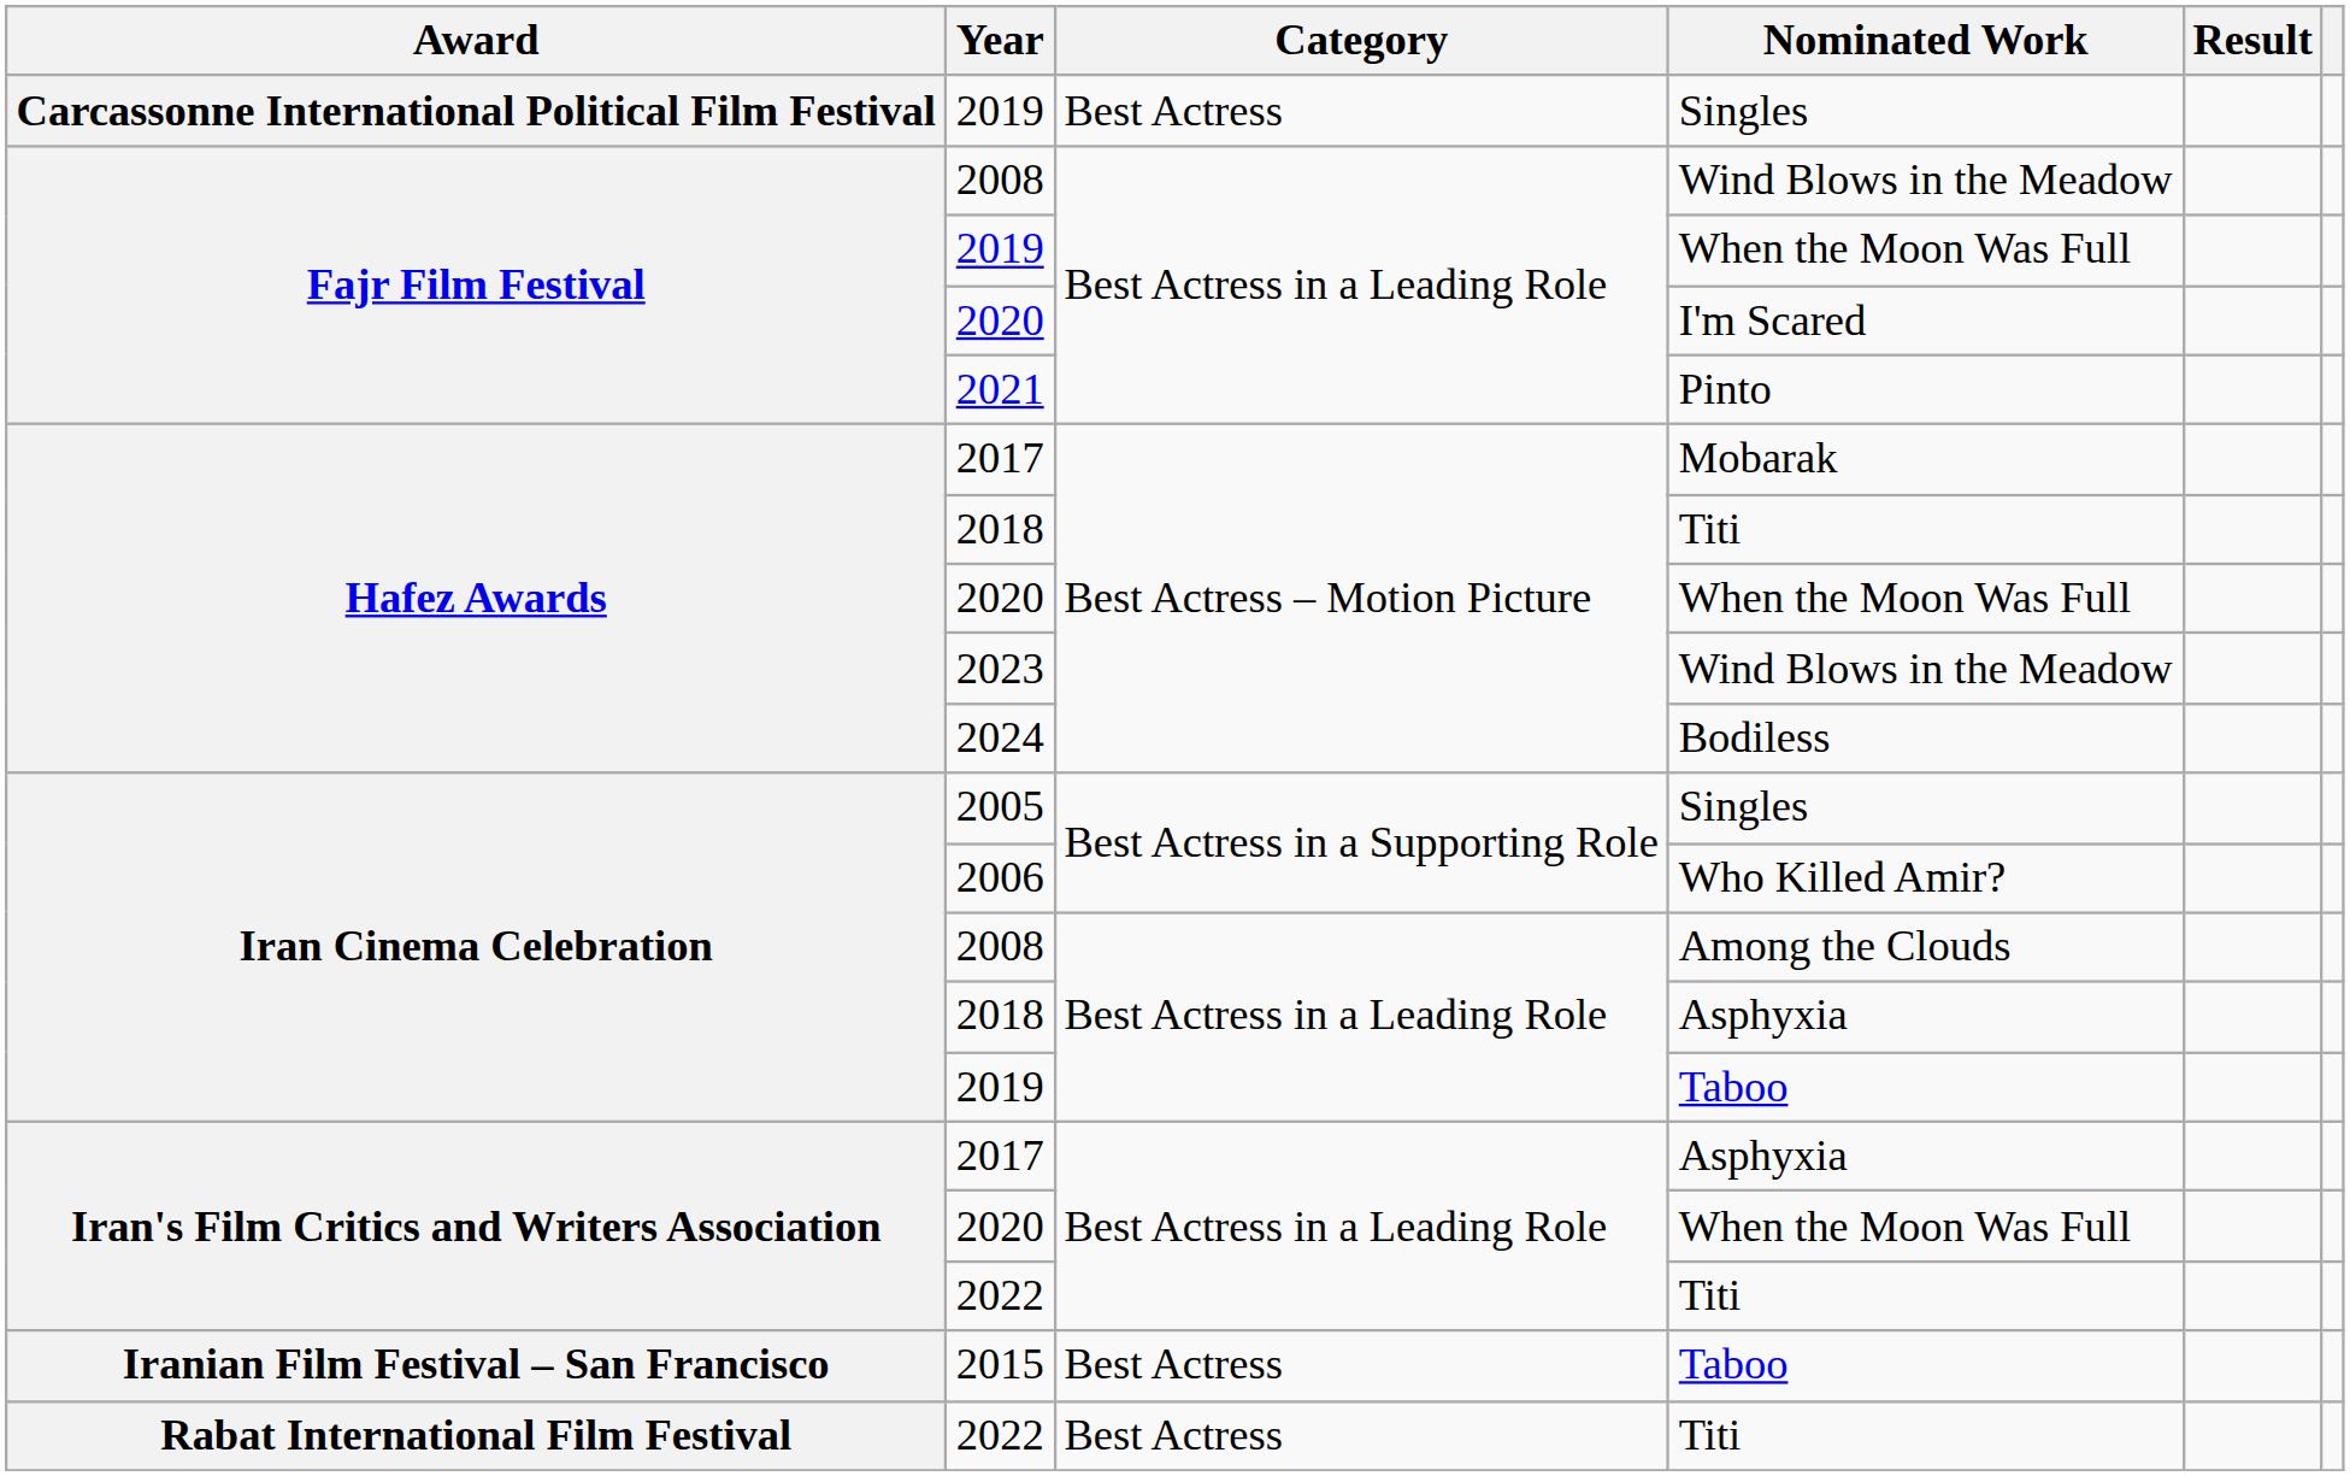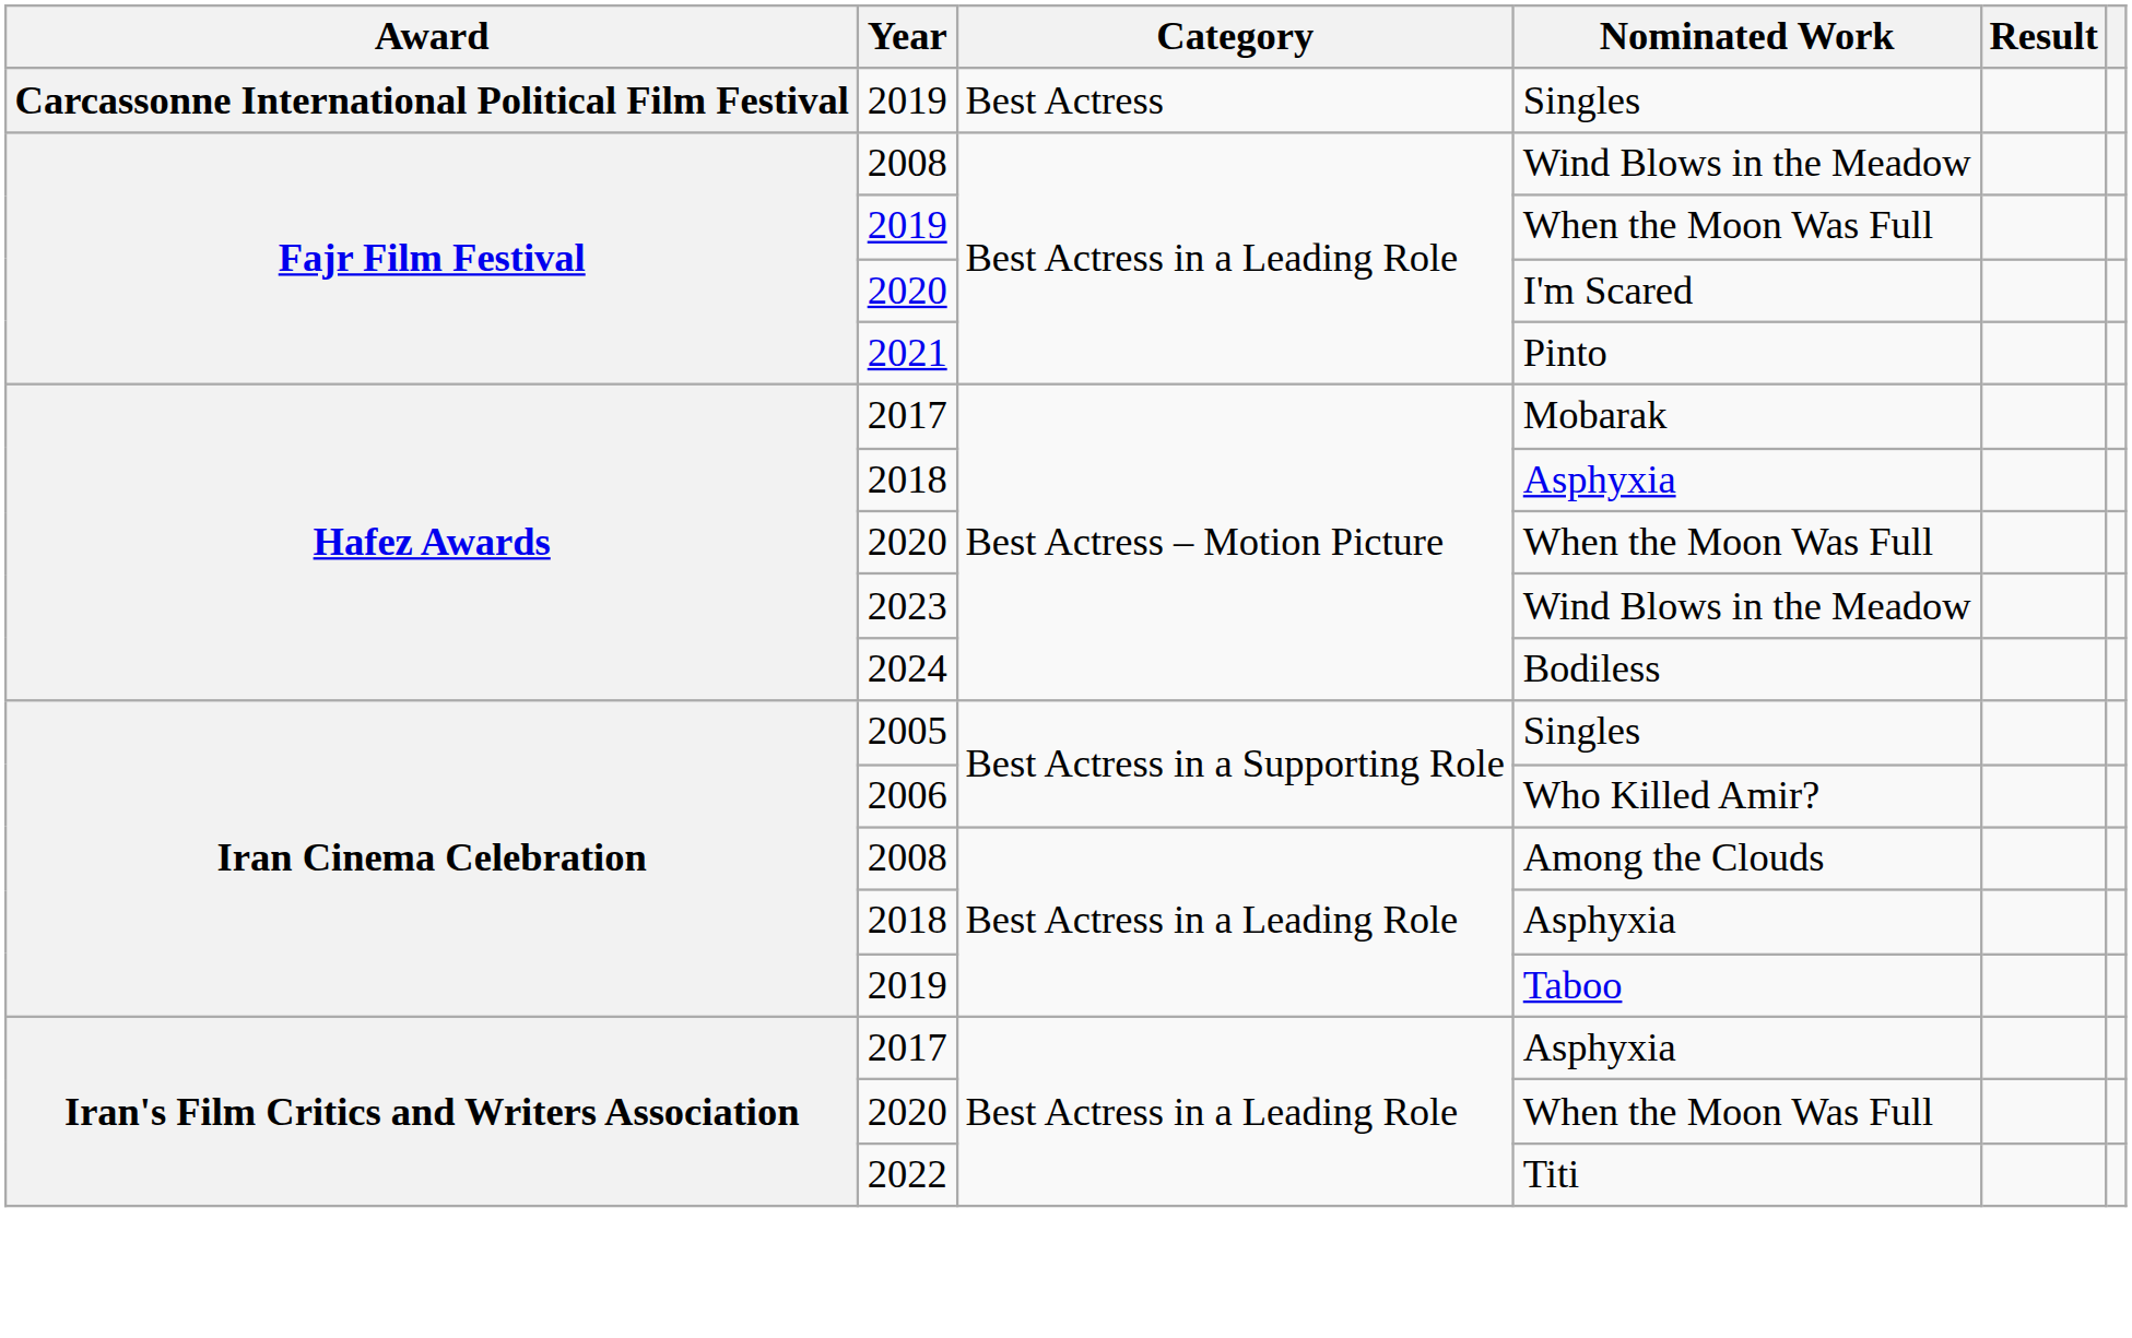Hafez Awards / 2018 | Nominated Work: Titi -> Asphyxia
- row: Iranian Film Festival – San Francisco | 2015 | Best Actress | Taboo
- row: Rabat International Film Festival | 2022 | Best Actress | Titi
